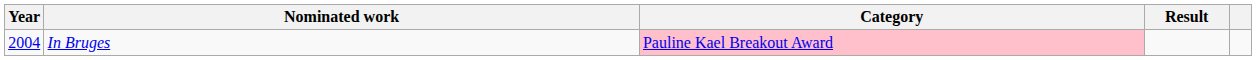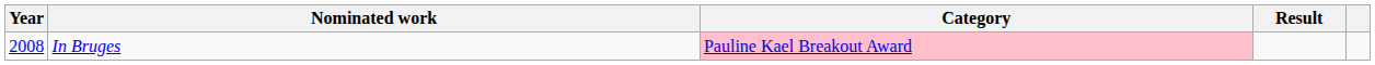In Bruges | Year: 2004 -> 2008
